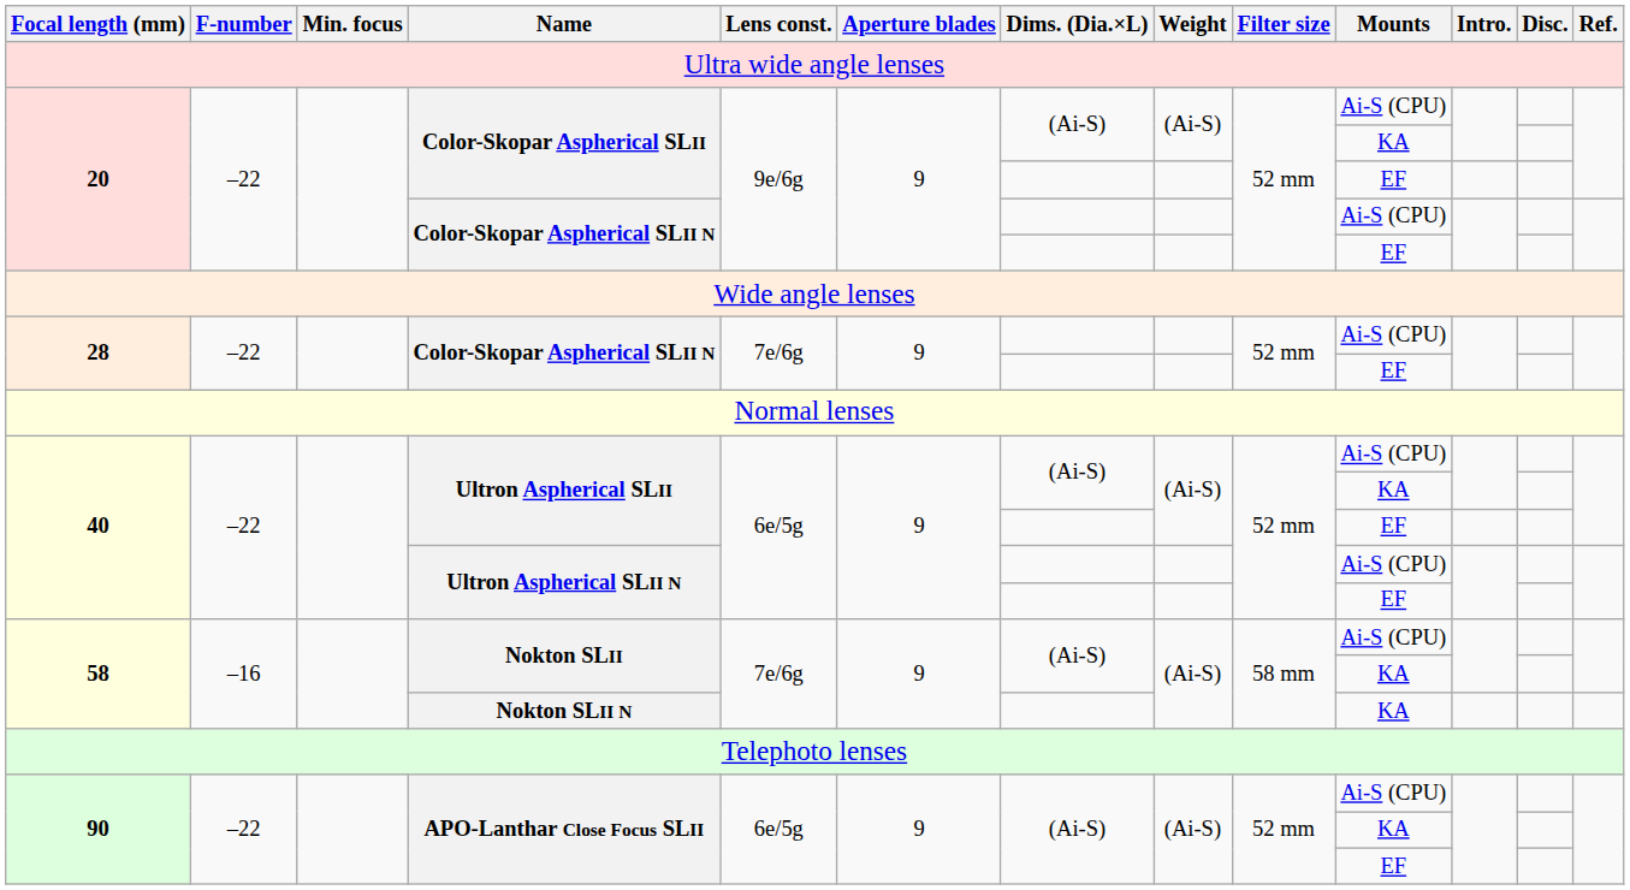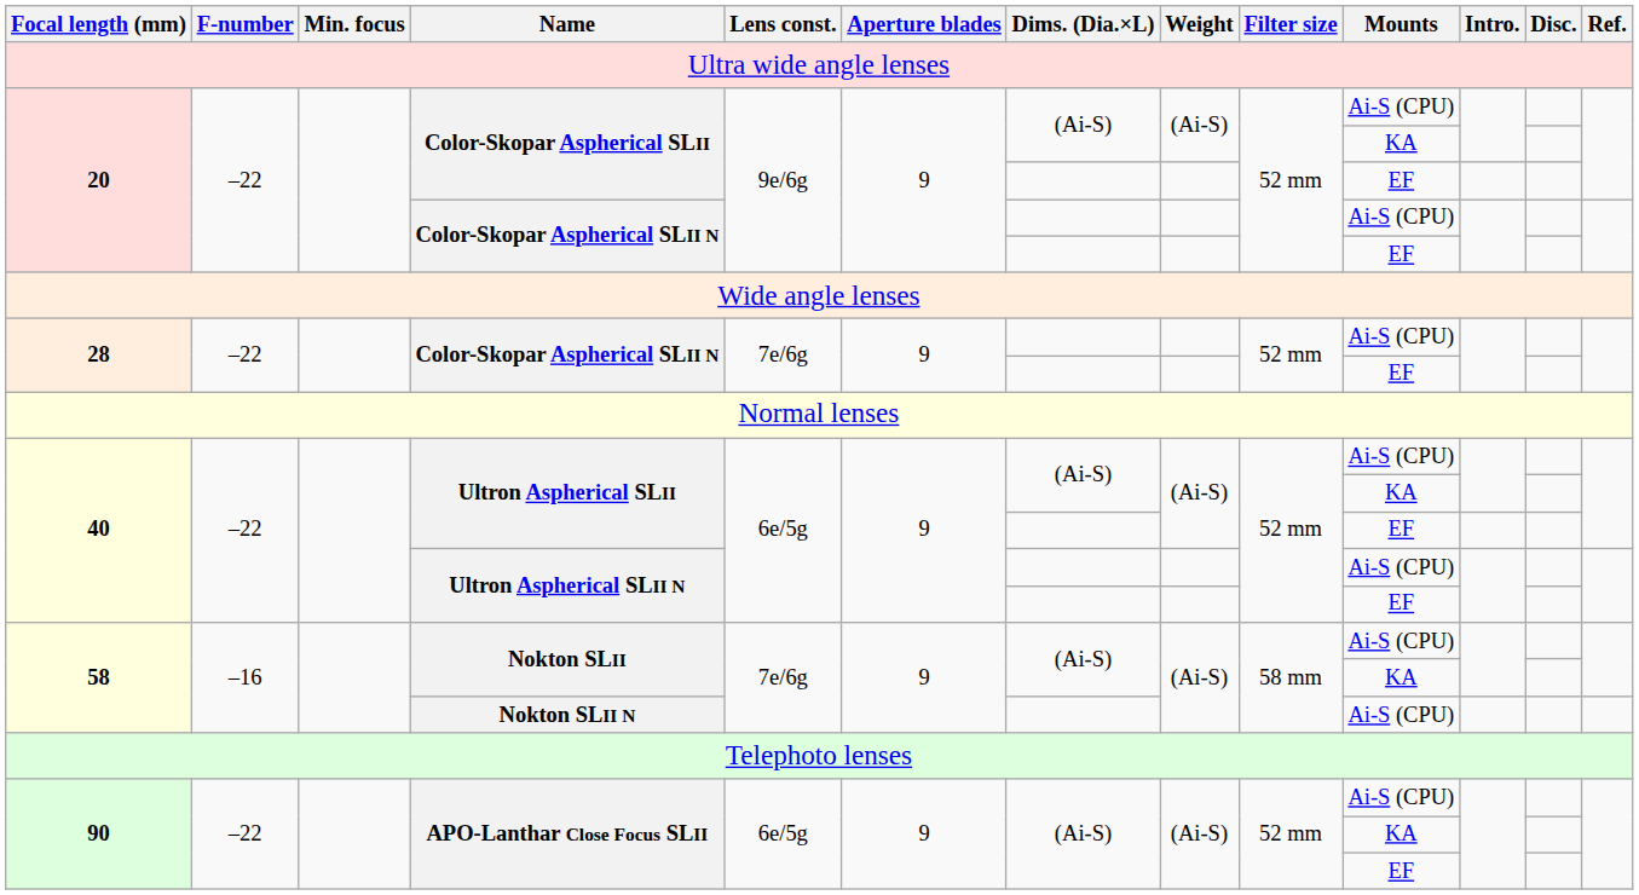Nokton SLII N | Mounts: KA -> Ai-S (CPU)
